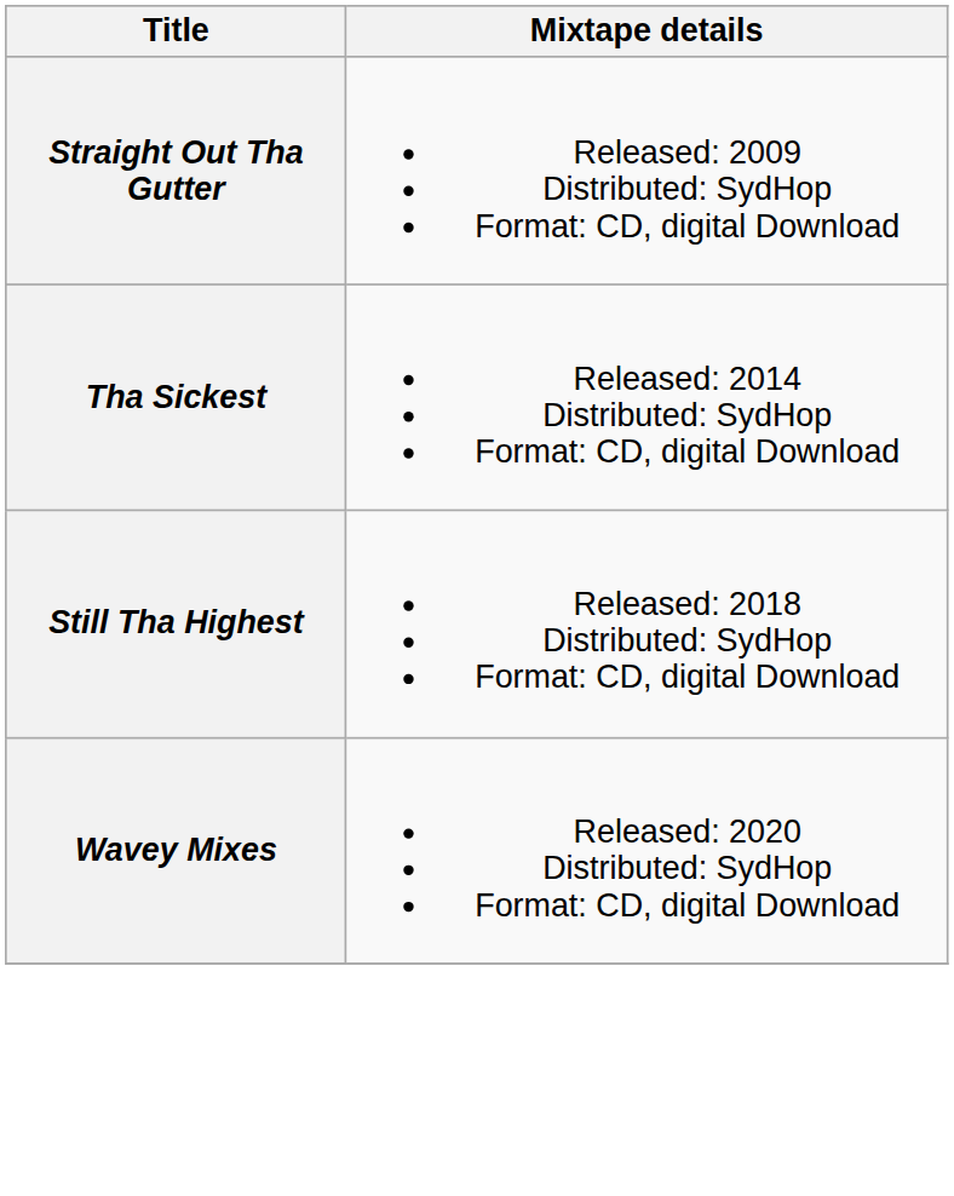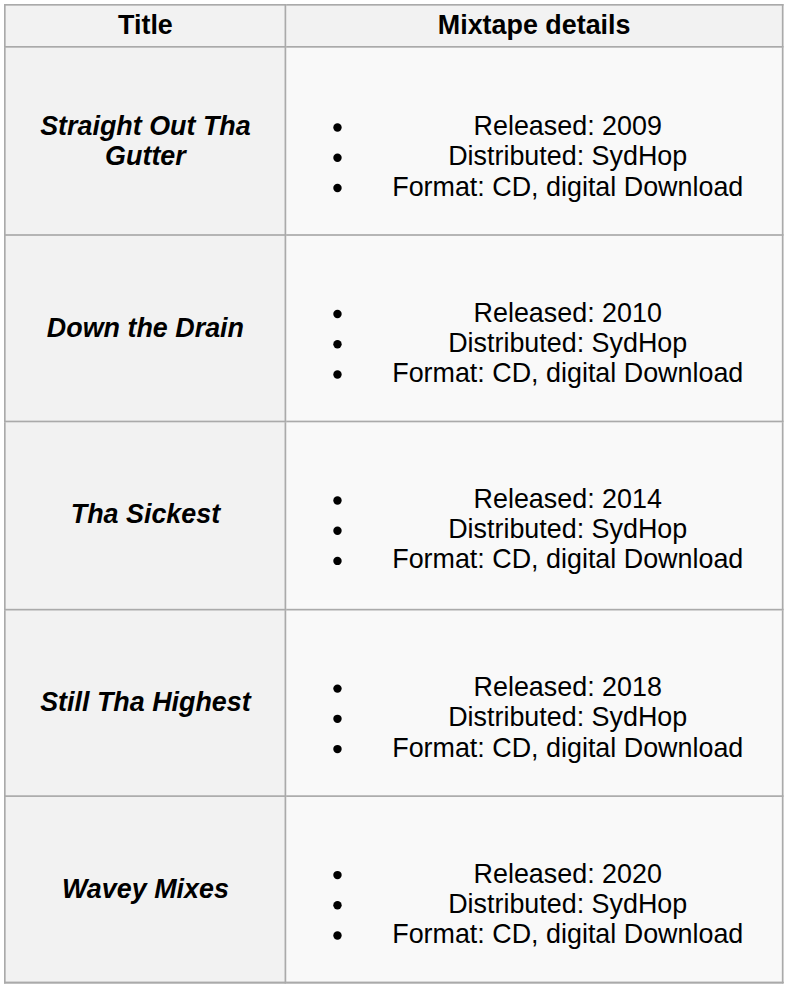+ row: Down the Drain | Released: 2010 Distributed: SydHop Format: CD, digital Download
